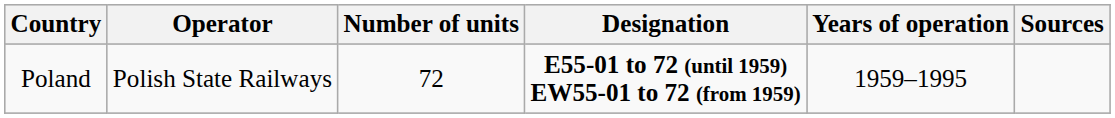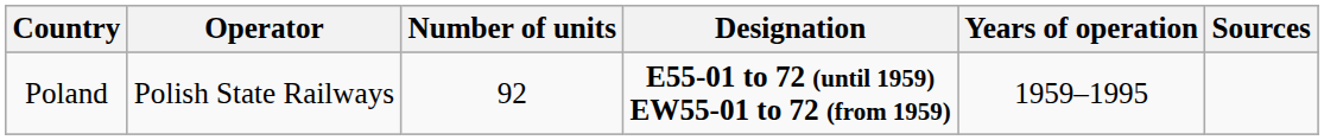Poland | Number of units: 72 -> 92
